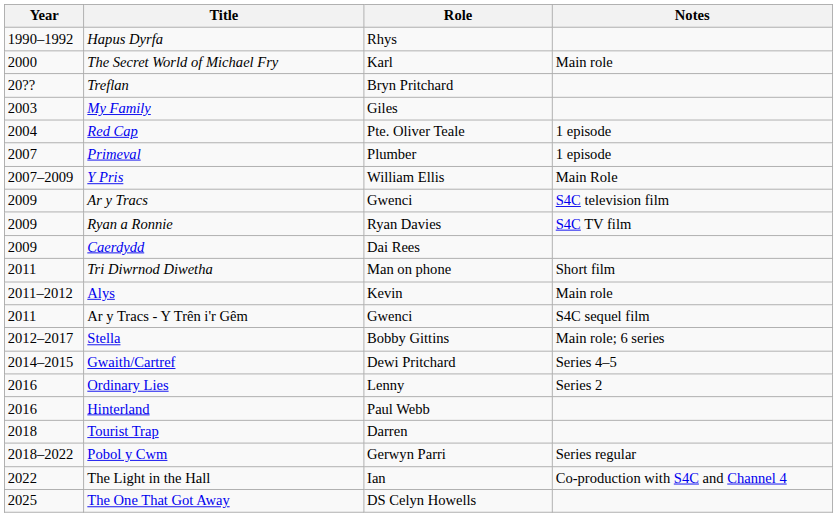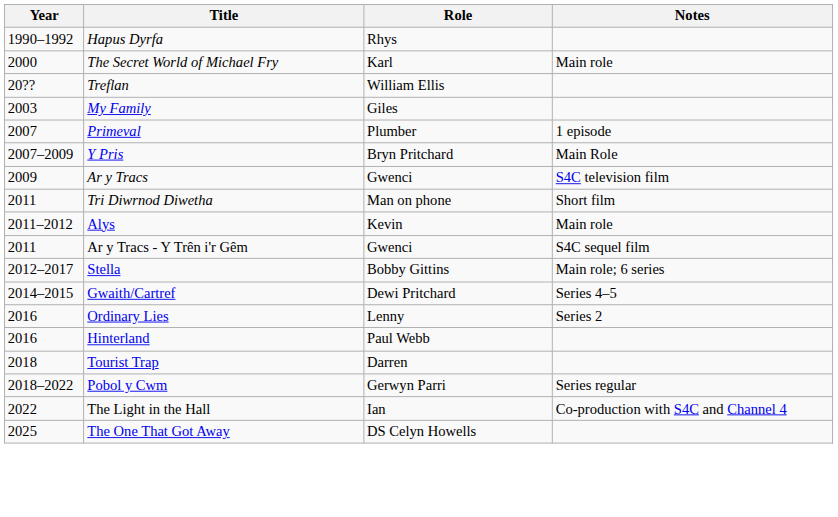Treflan | Role: Bryn Pritchard -> William Ellis
- row: 2004 | Red Cap | Pte. Oliver Teale | 1 episode
Y Pris | Role: William Ellis -> Bryn Pritchard
- row: 2009 | Ryan a Ronnie | Ryan Davies | S4C TV film
- row: 2009 | Caerdydd | Dai Rees
